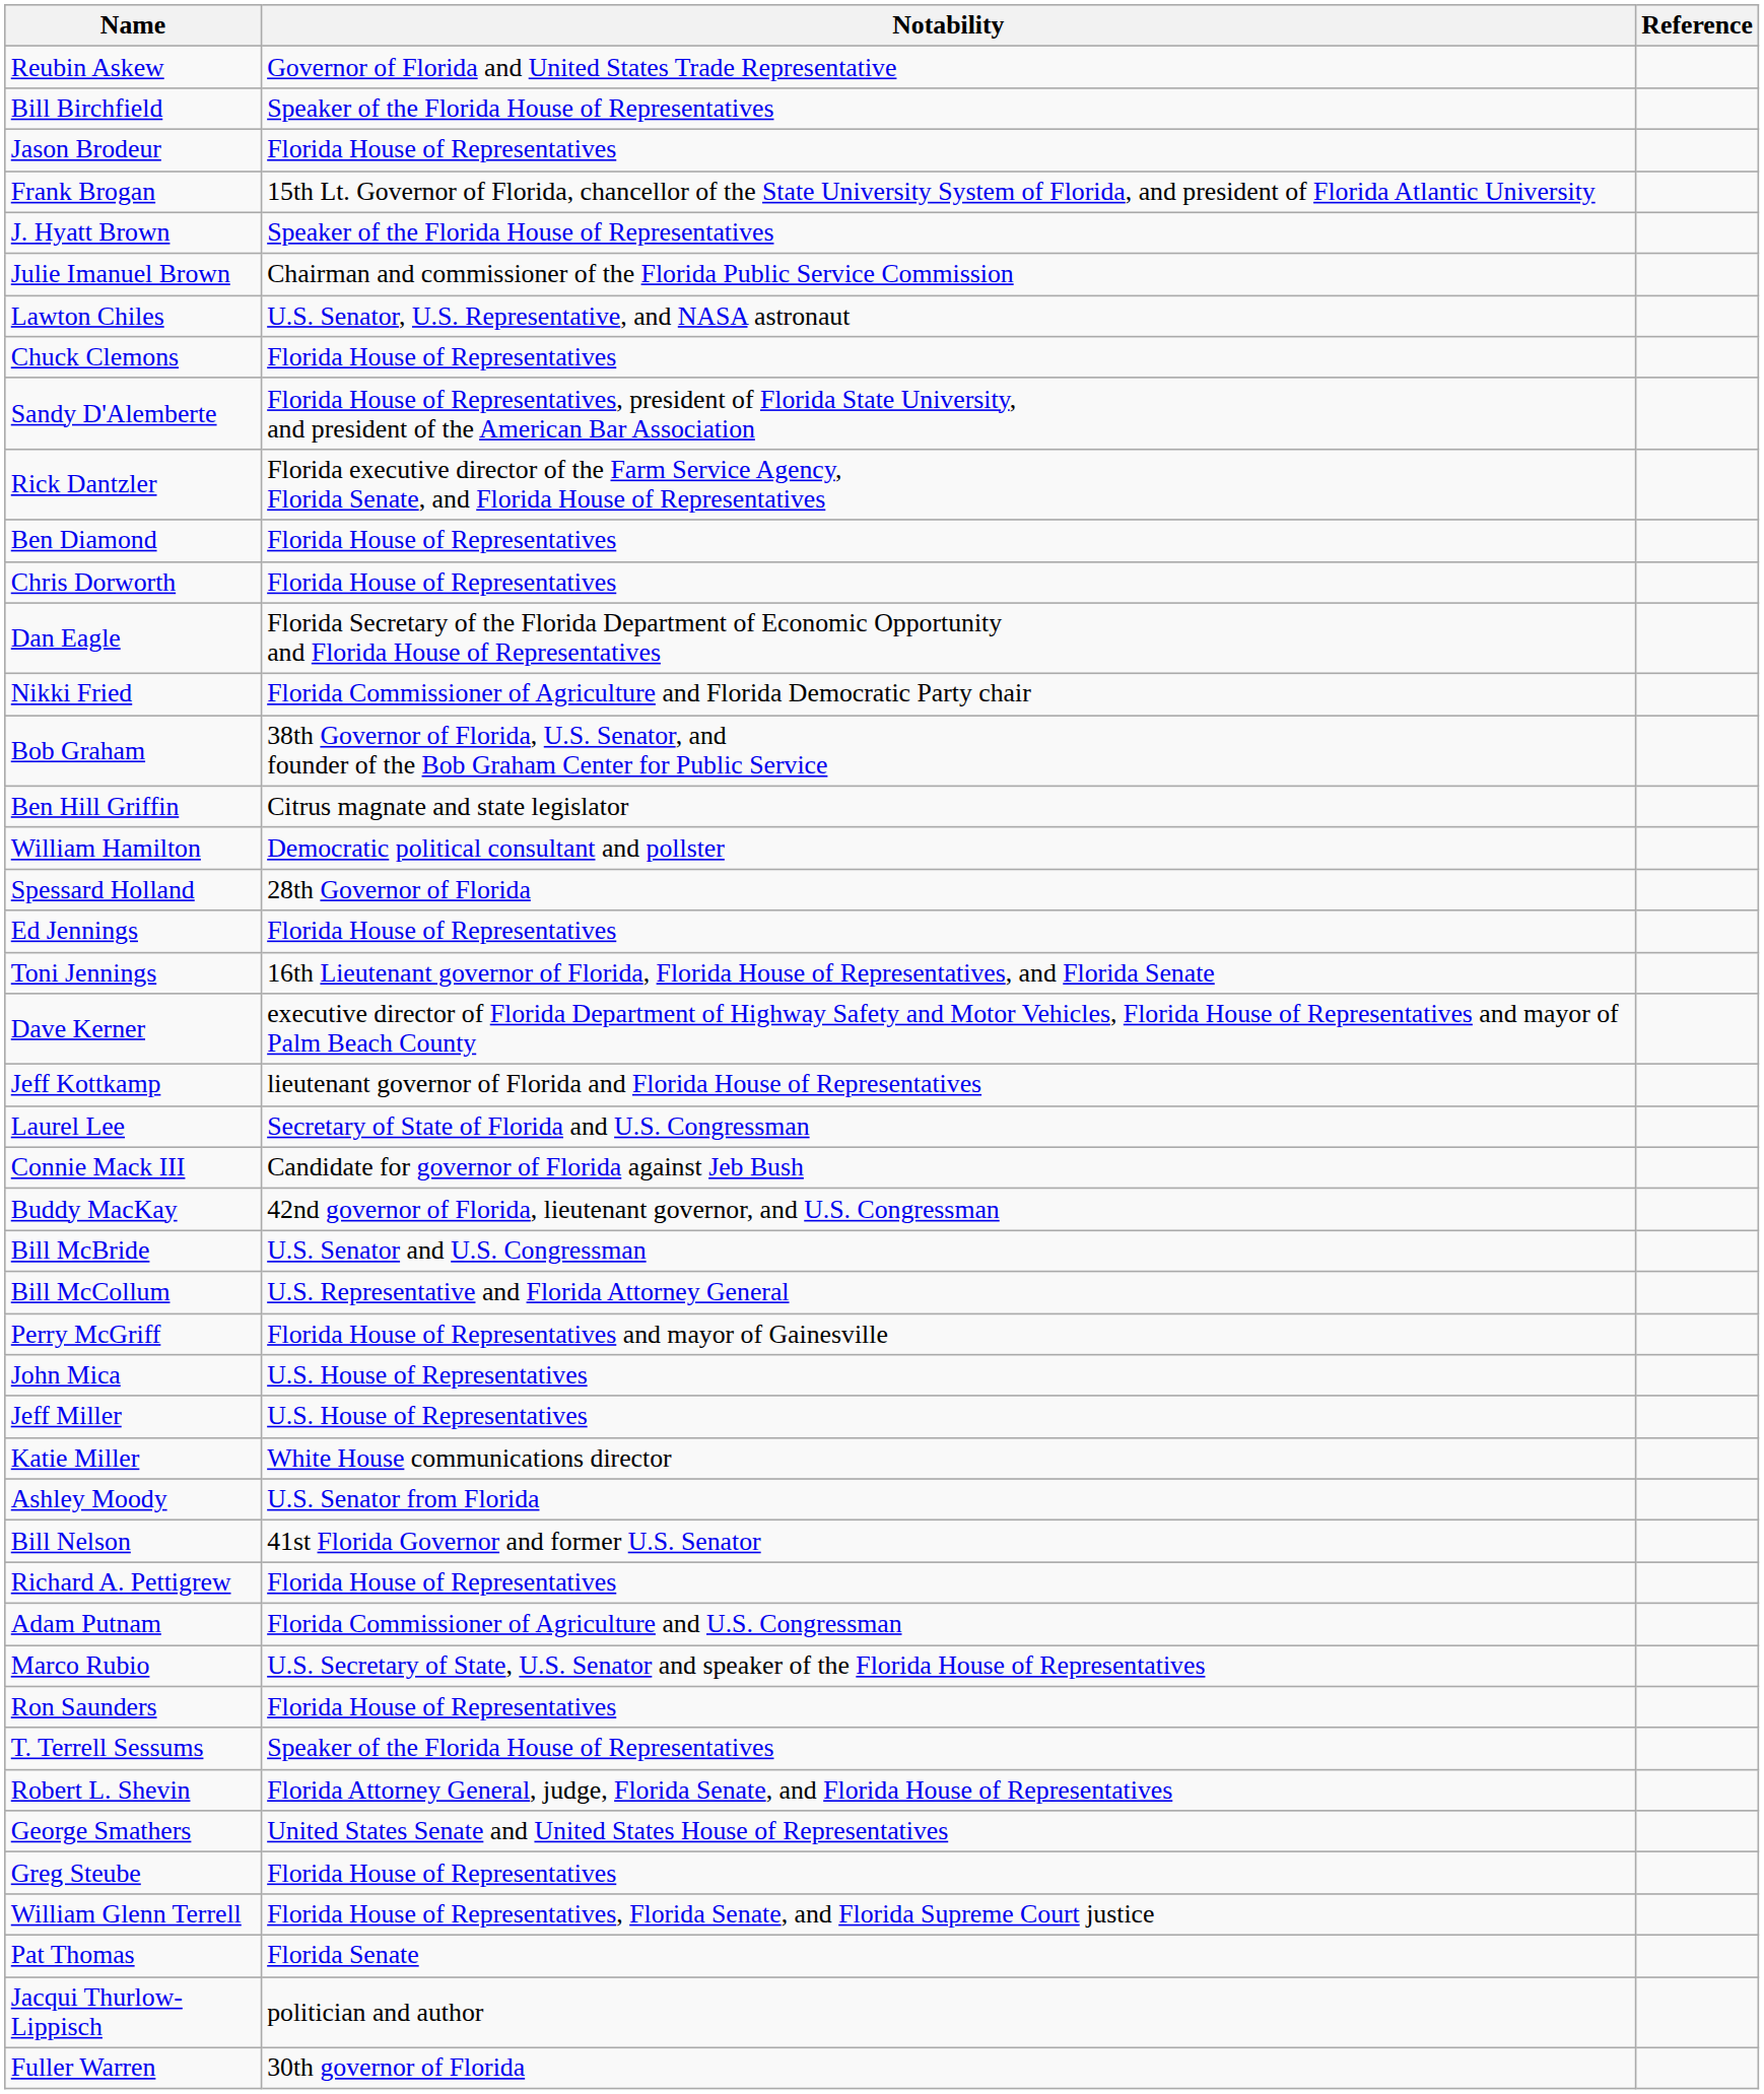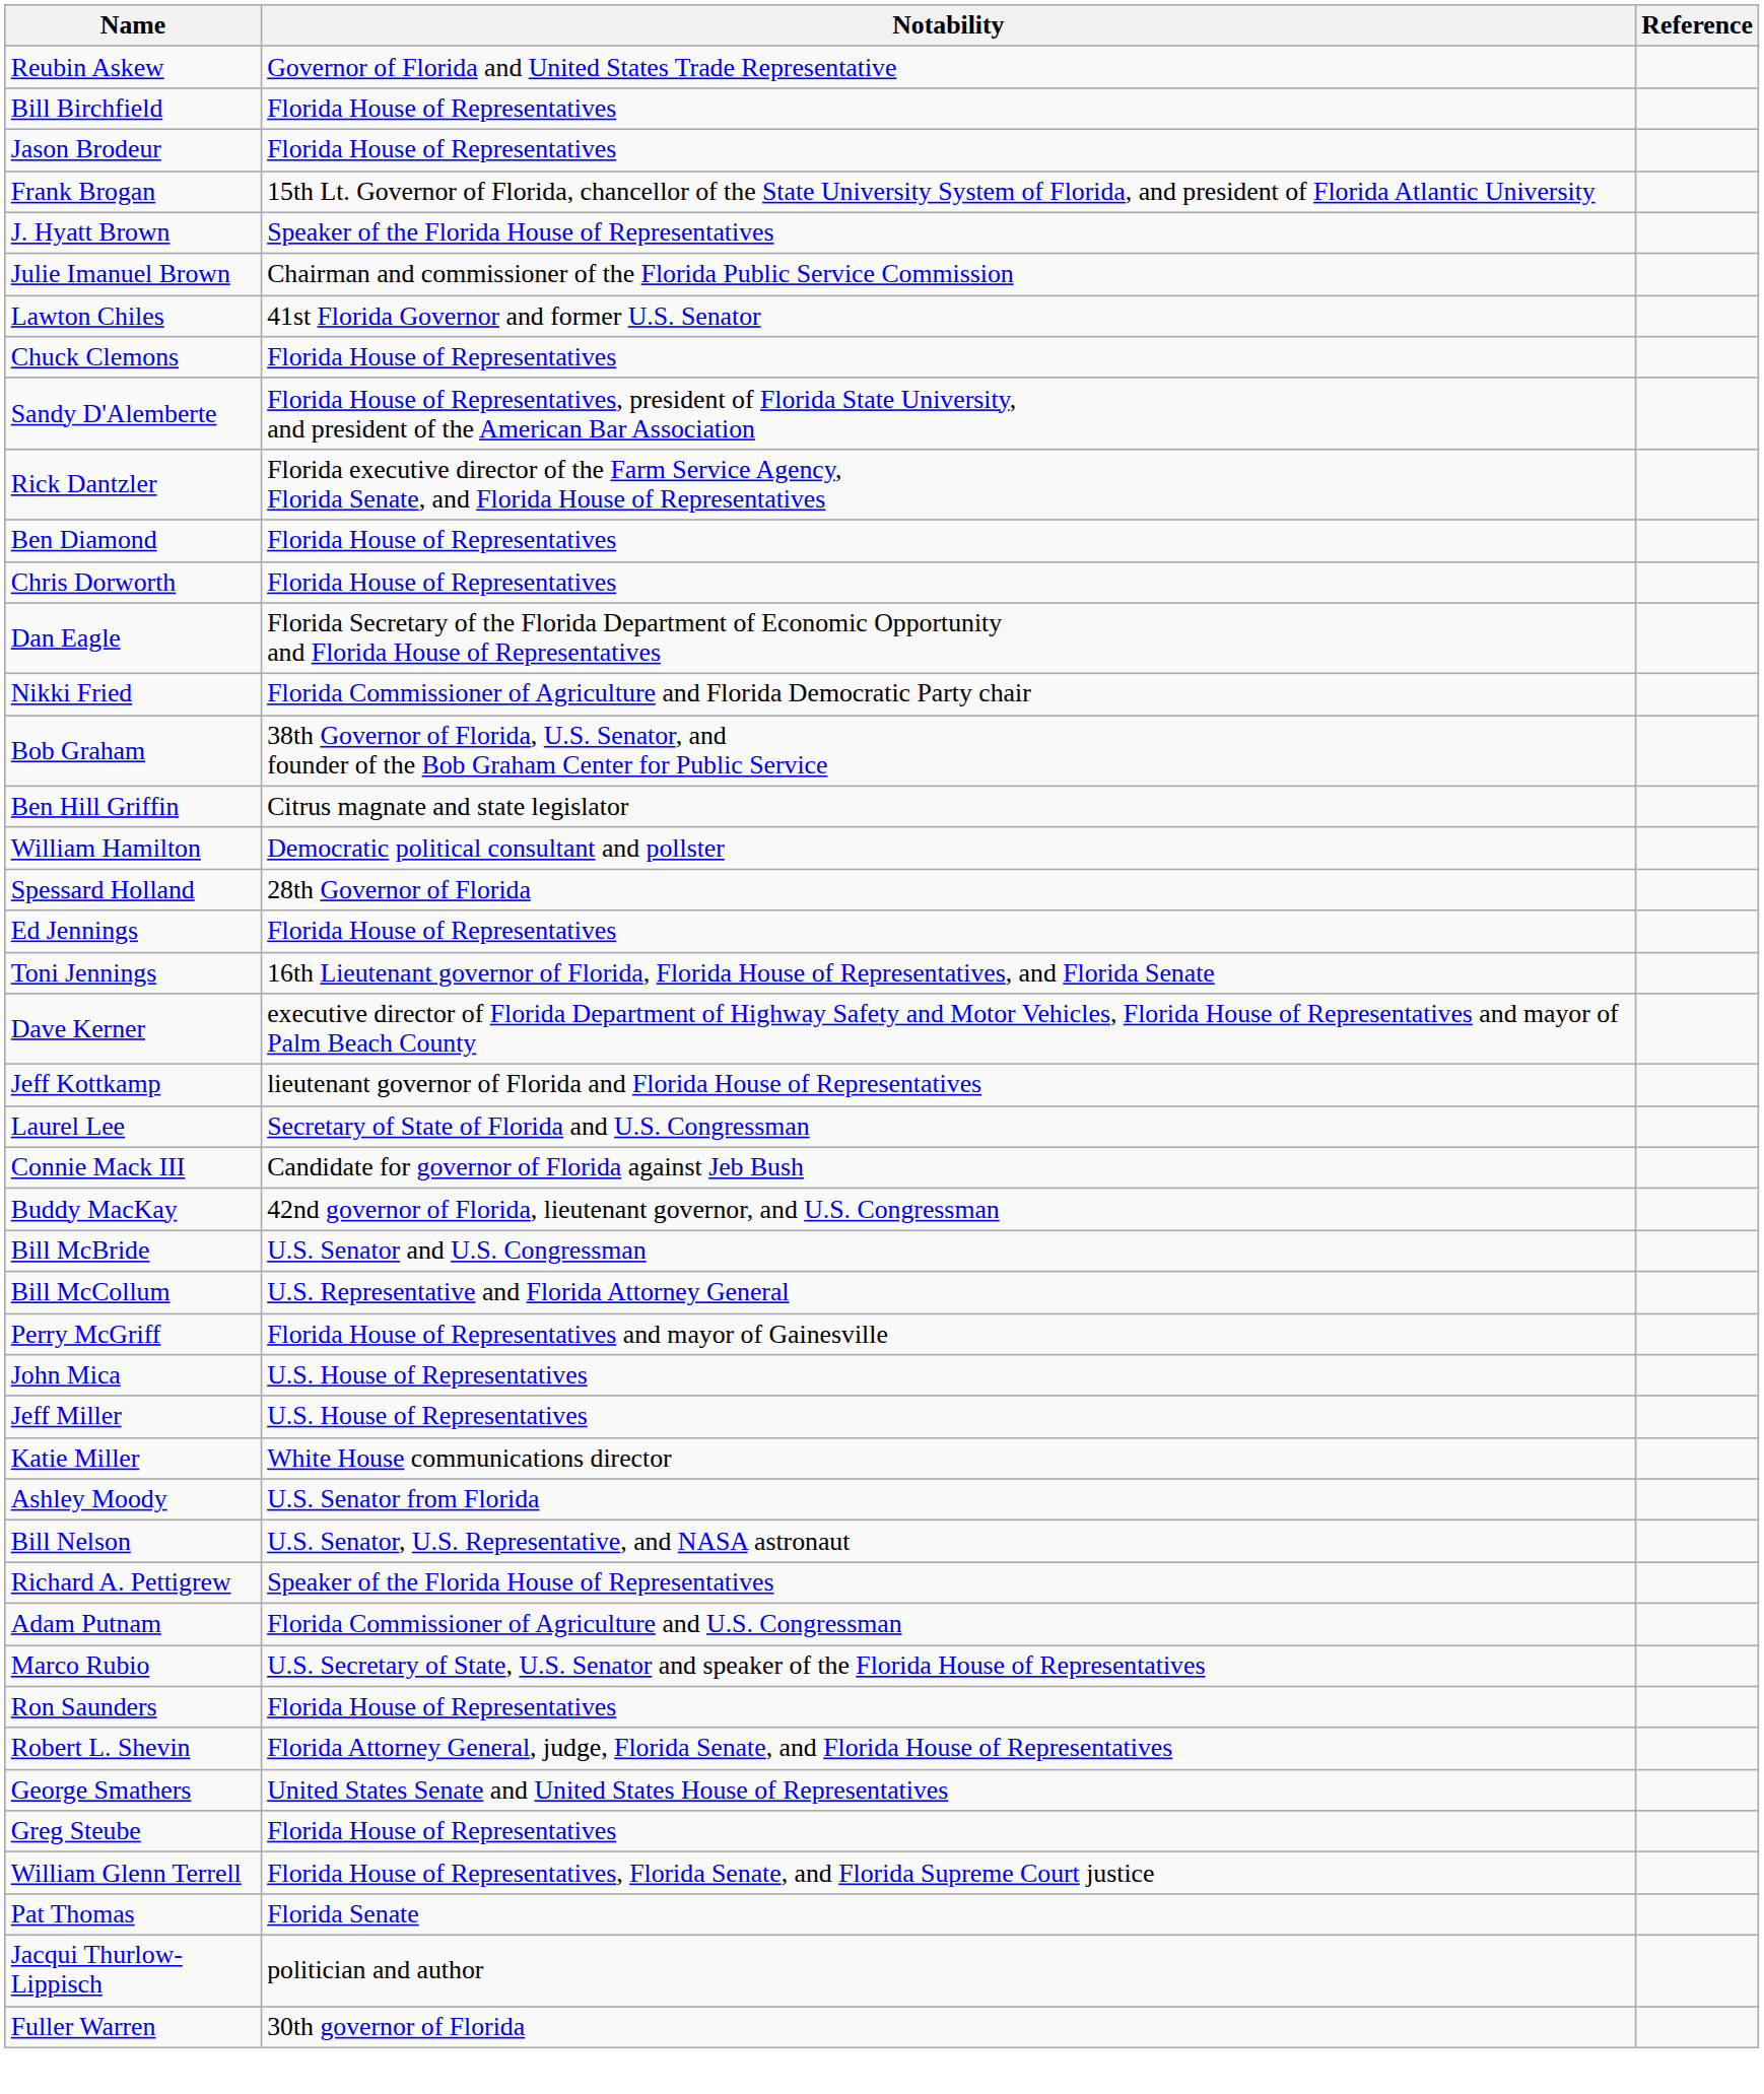Bill Birchfield | Notability: Speaker of the Florida House of Representatives -> Florida House of Representatives
Lawton Chiles | Notability: U.S. Senator, U.S. Representative, and NASA astronaut -> 41st Florida Governor and former U.S. Senator
Bill Nelson | Notability: 41st Florida Governor and former U.S. Senator -> U.S. Senator, U.S. Representative, and NASA astronaut
Richard A. Pettigrew | Notability: Florida House of Representatives -> Speaker of the Florida House of Representatives
- row: T. Terrell Sessums | Speaker of the Florida House of Representatives
